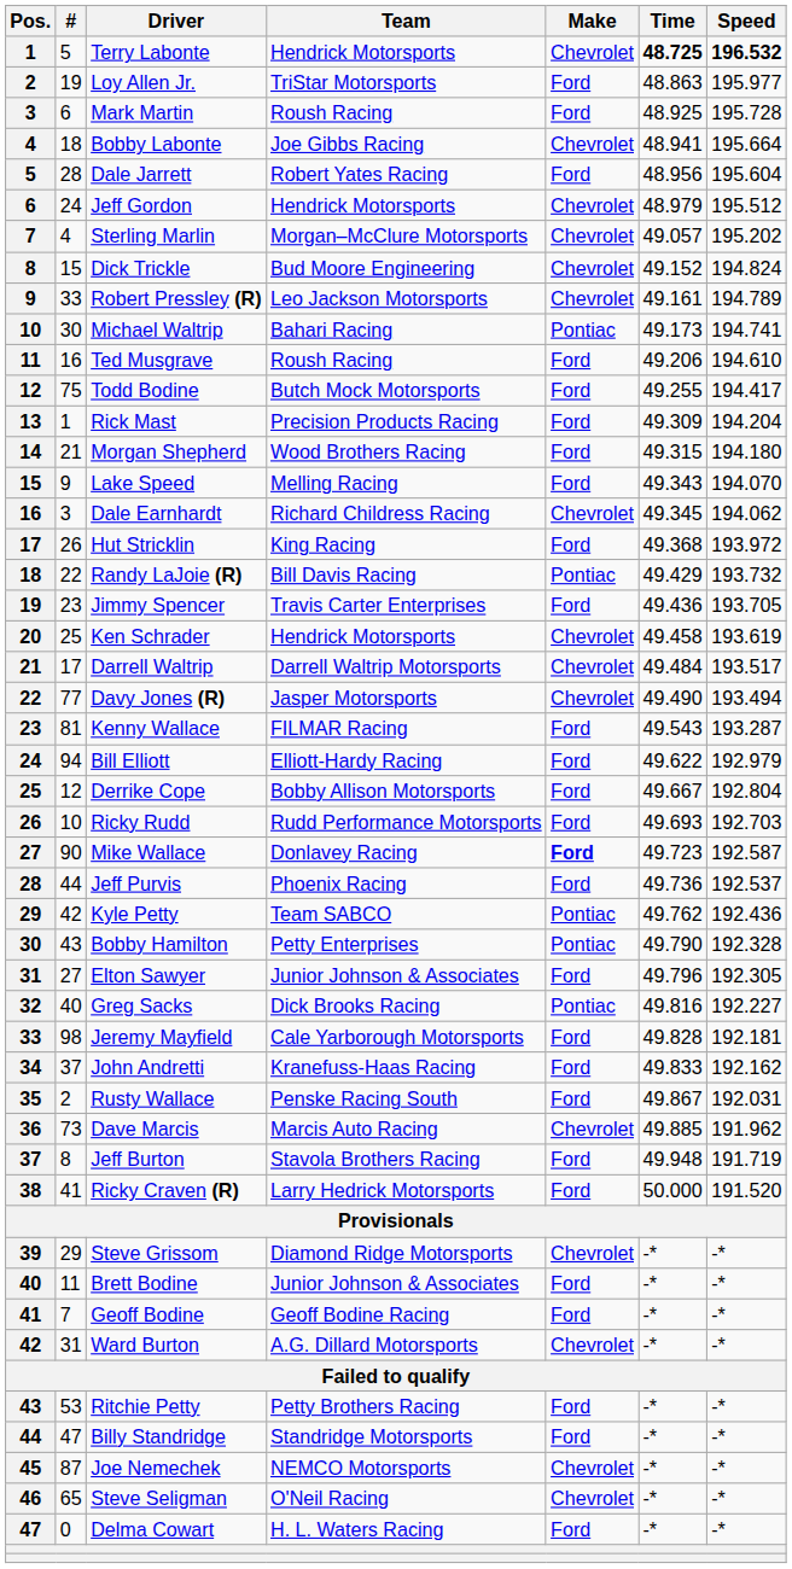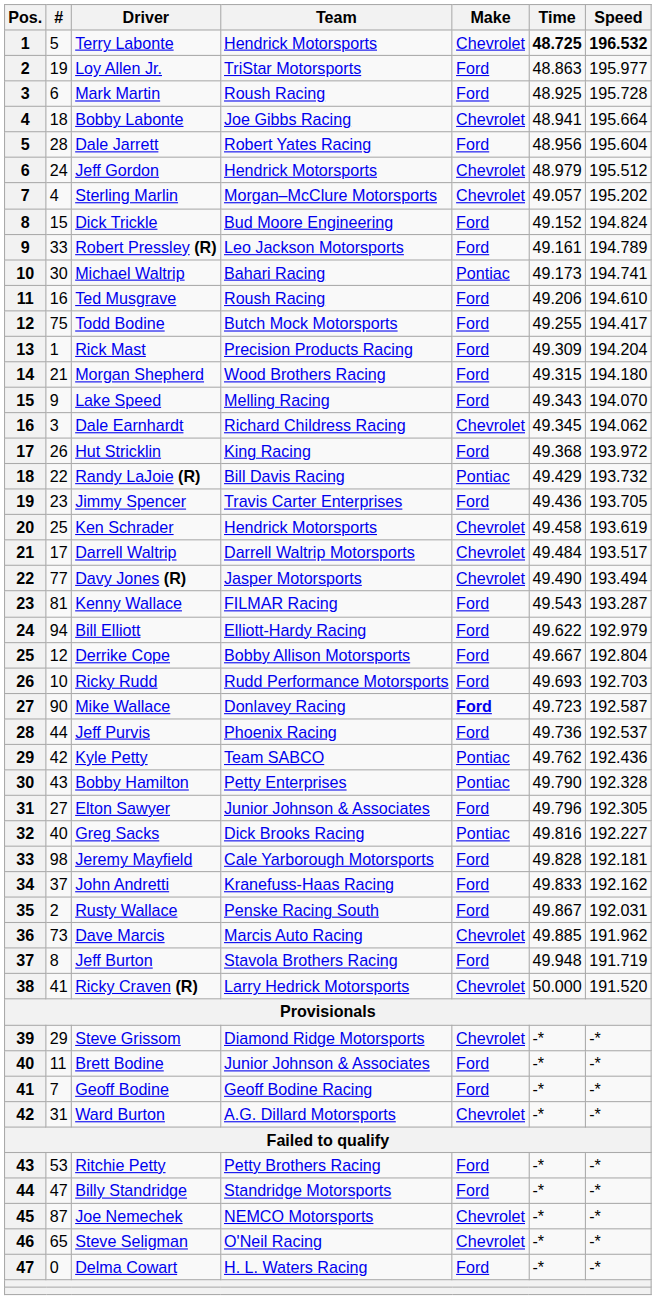Dick Trickle | Make: Chevrolet -> Ford
Robert Pressley (R) | Make: Chevrolet -> Ford
Ricky Craven (R) | Make: Ford -> Chevrolet
